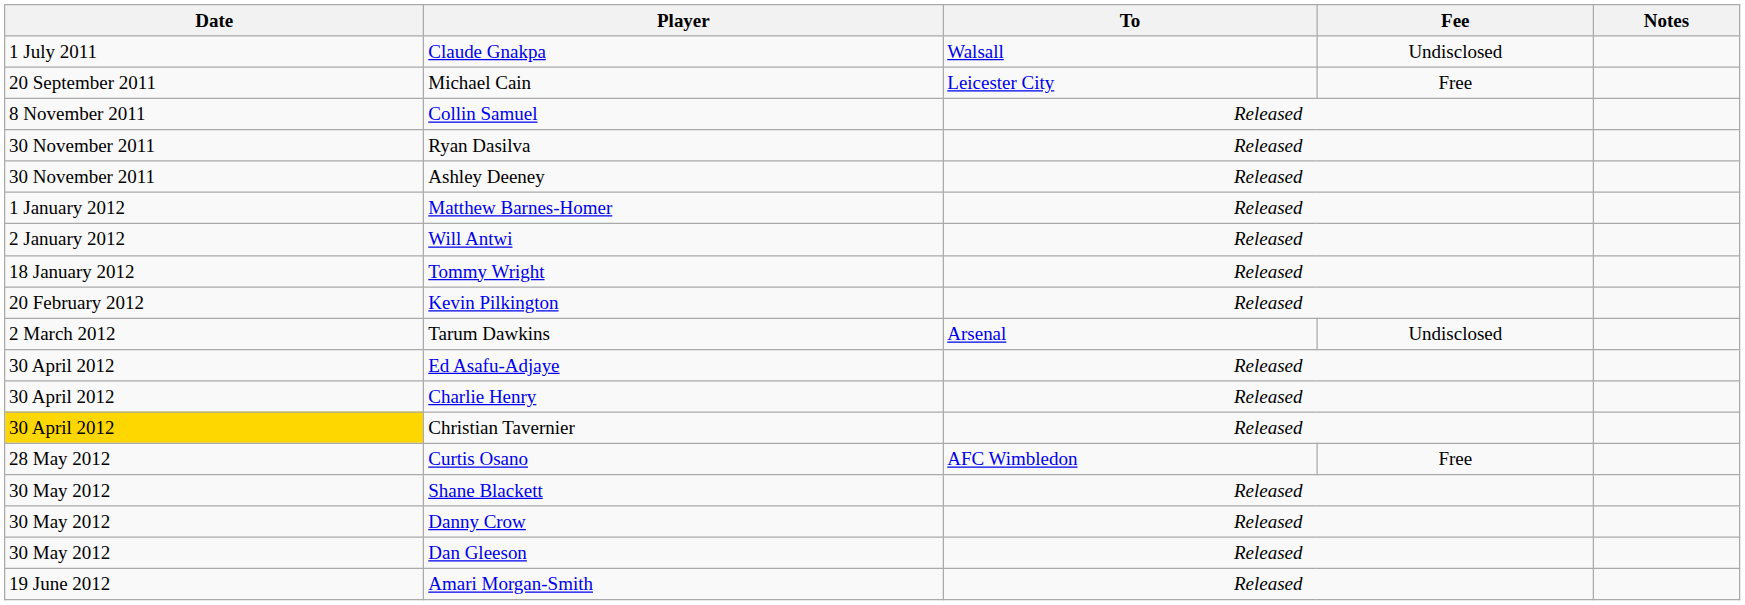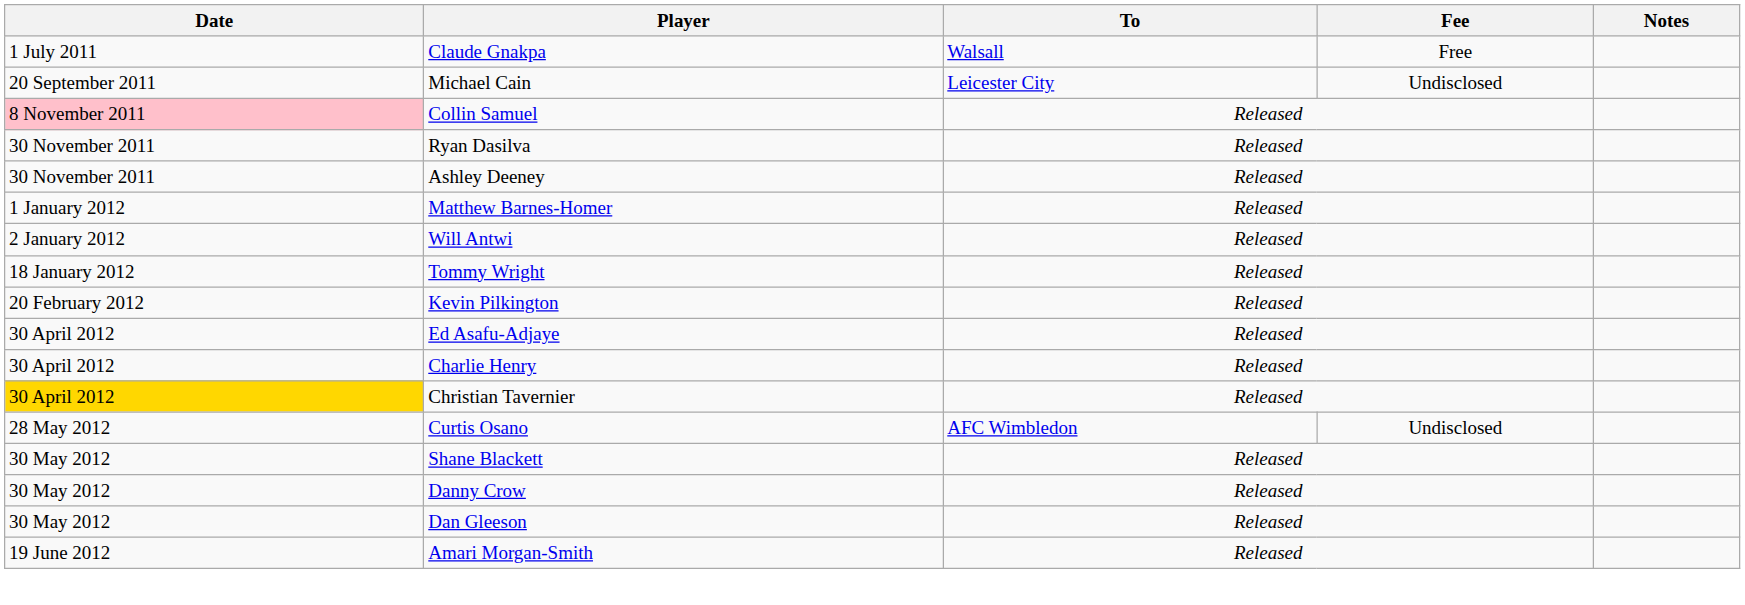Claude Gnakpa | Fee: Undisclosed -> Free
Michael Cain | Fee: Free -> Undisclosed
Collin Samuel | Date: no background -> pink background
- row: 2 March 2012 | Tarum Dawkins | Arsenal | Undisclosed
Curtis Osano | Fee: Free -> Undisclosed
